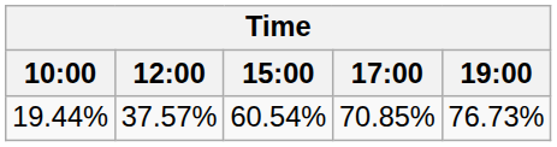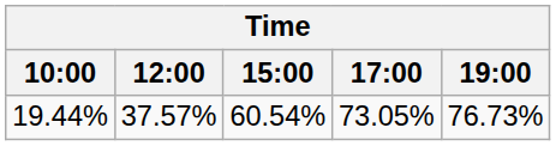19.44% | 17:00: 70.85% -> 73.05%
